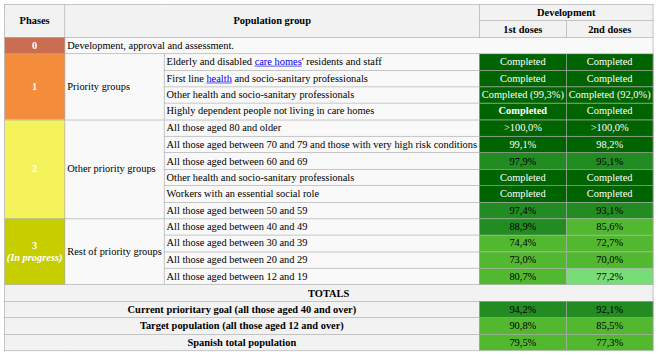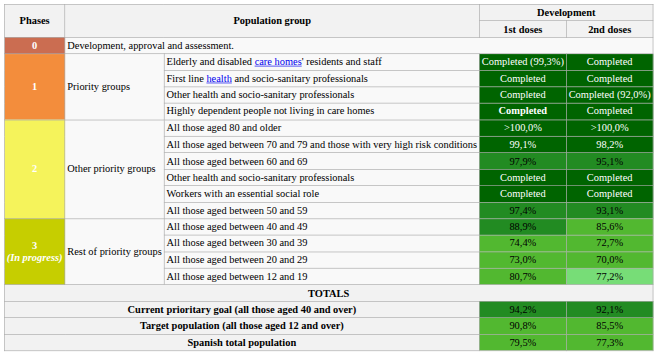Elderly and disabled care homes' residents and staff | Development / 1st doses: Completed -> Completed (99,3%)
1 / Other health and socio-sanitary professionals | Development / 1st doses: Completed (99,3%) -> Completed
